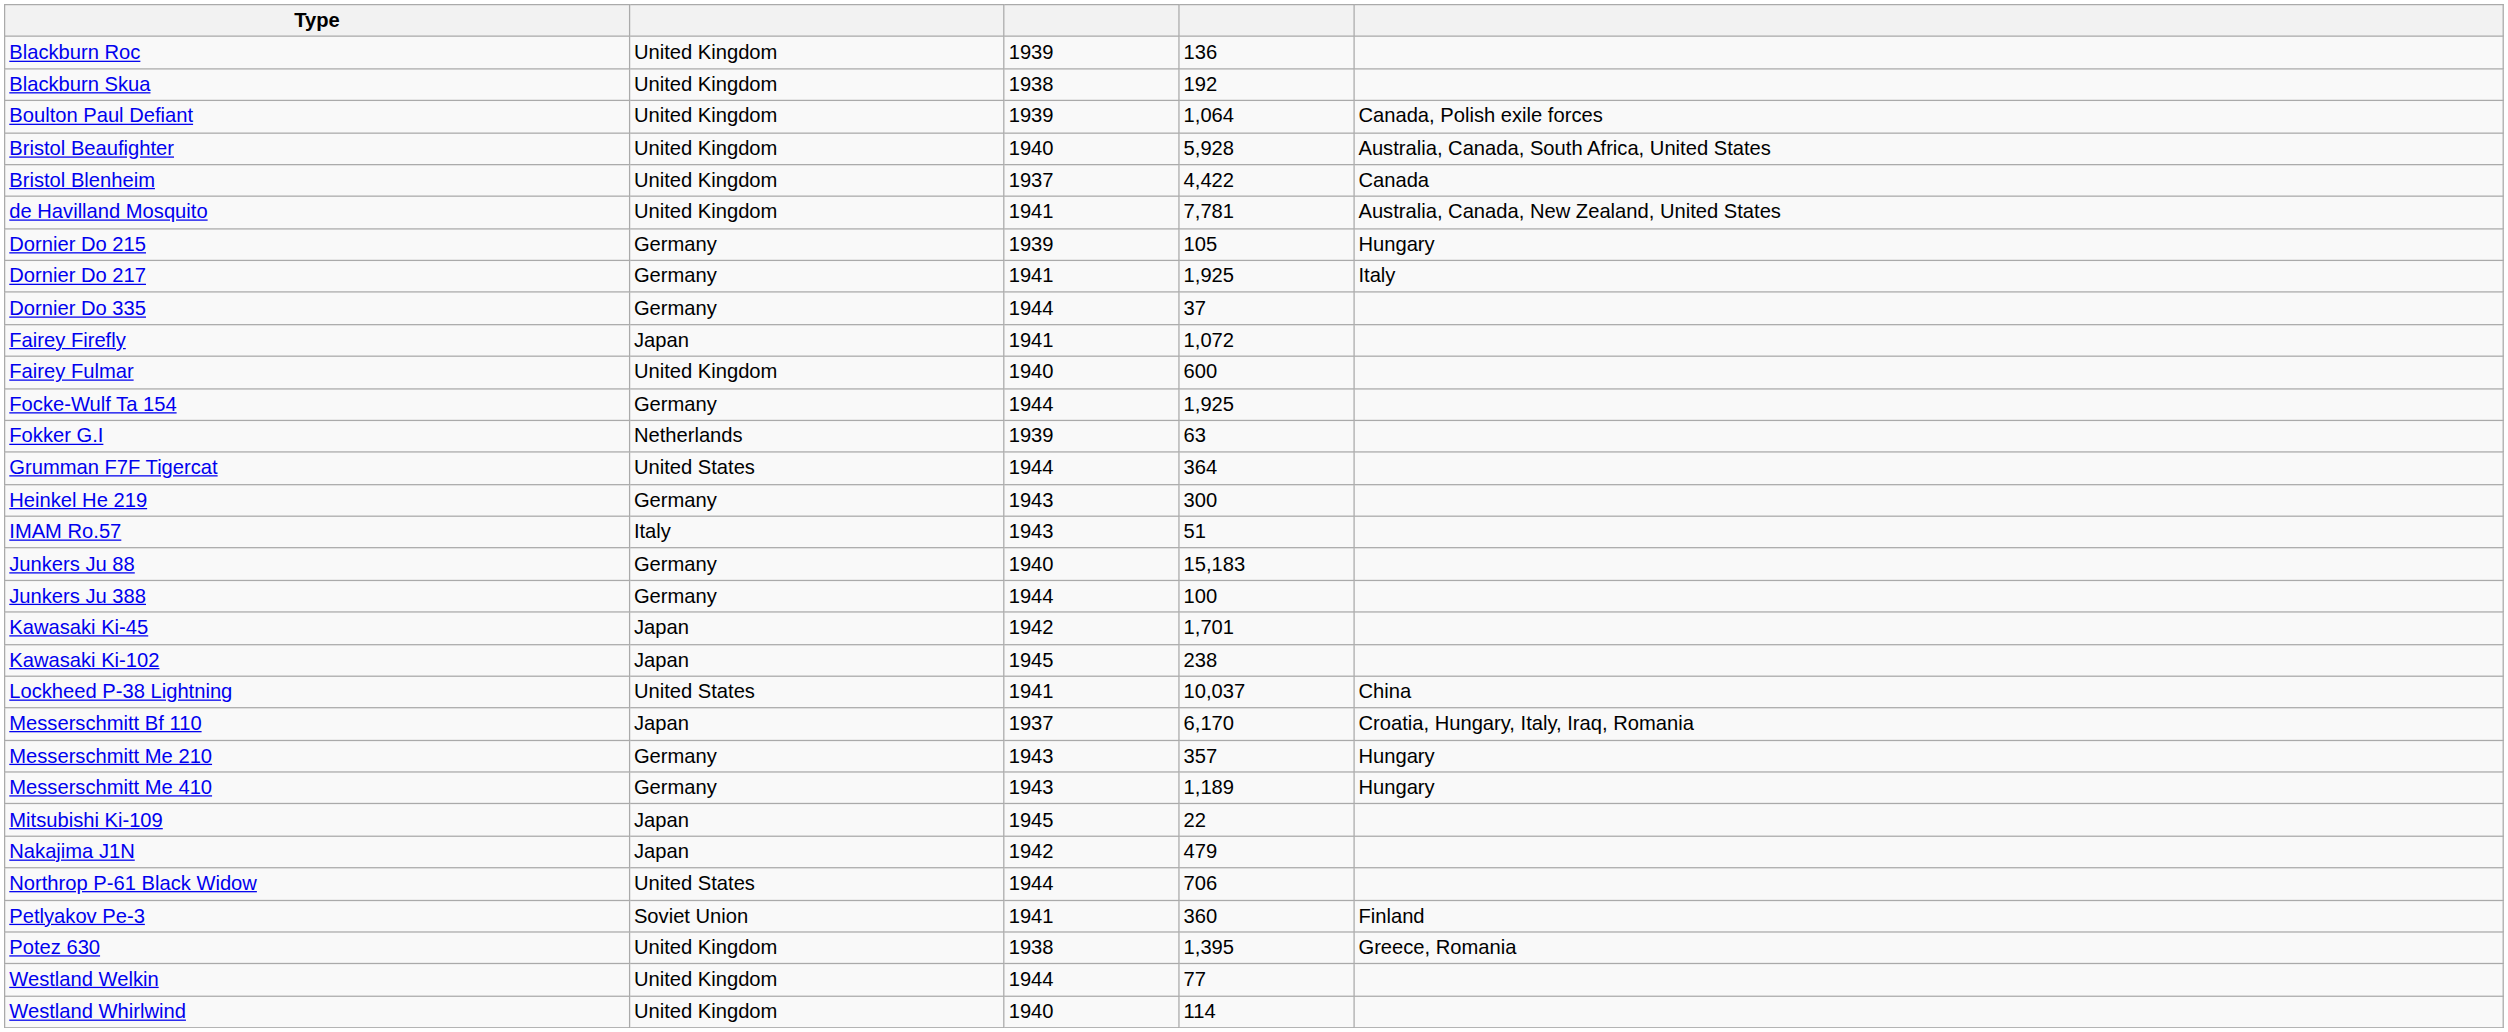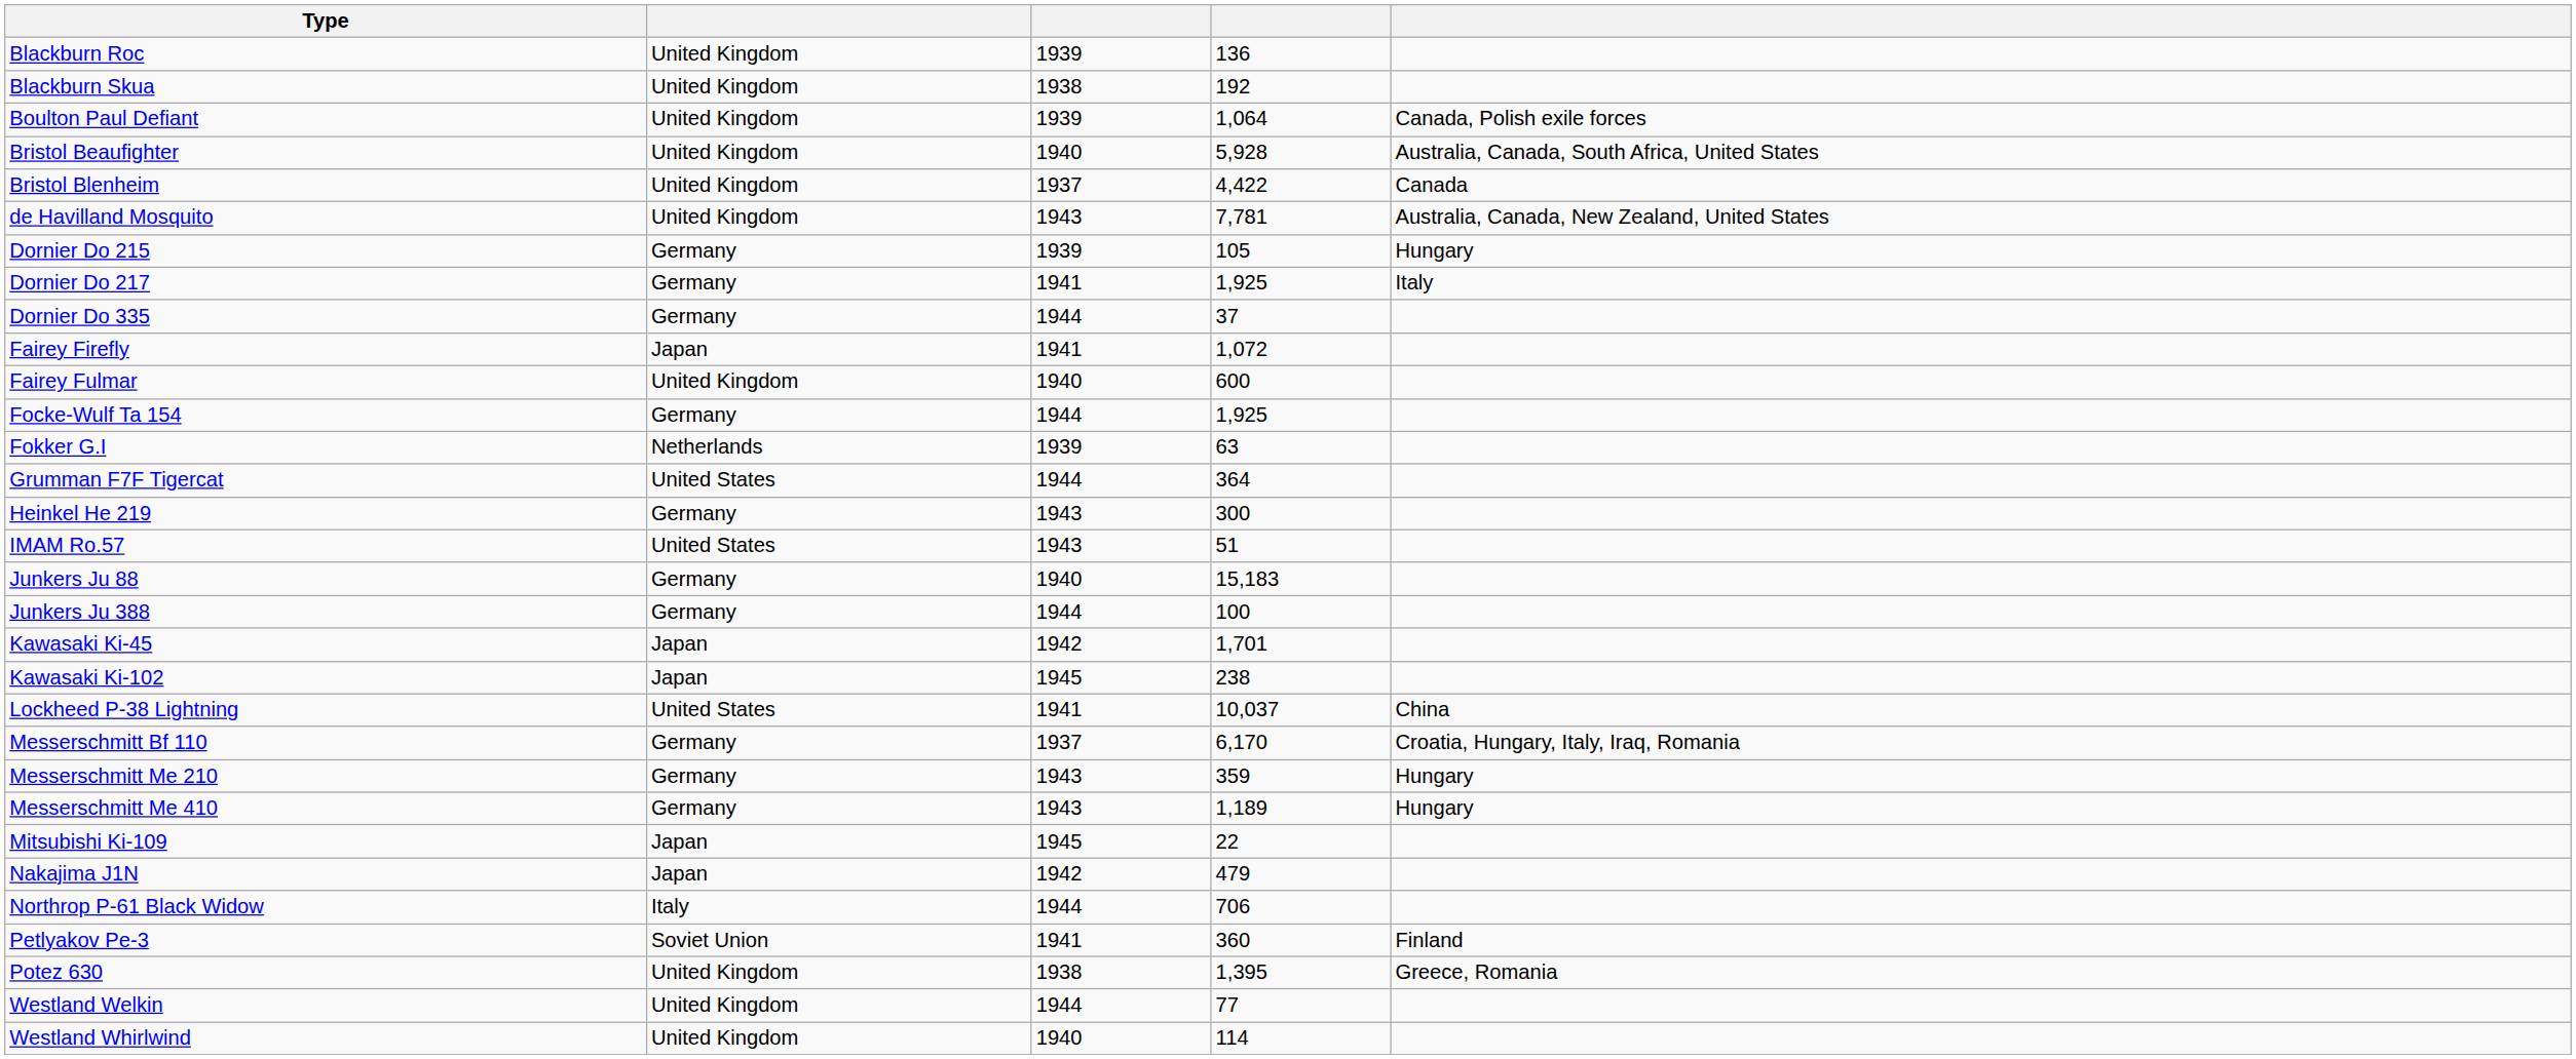de Havilland Mosquito | column 3: 1941 -> 1943
IMAM Ro.57 | column 2: Italy -> United States
Messerschmitt Bf 110 | column 2: Japan -> Germany
Messerschmitt Me 210 | column 4: 357 -> 359
Northrop P-61 Black Widow | column 2: United States -> Italy
